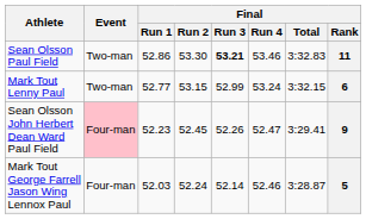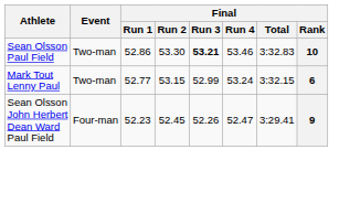Sean Olsson Paul Field | Final / Rank: 11 -> 10
Sean Olsson John Herbert Dean Ward Paul Field | Event: pink background -> no background
- row: Mark Tout George Farrell Jason Wing Lennox Paul | Four-man | 52.03 | 52.24 | 52.14 | 52.46 | 3:28.87 | 5
